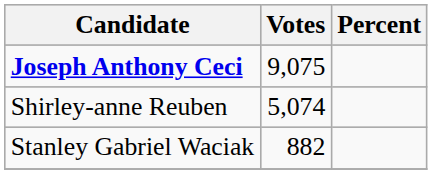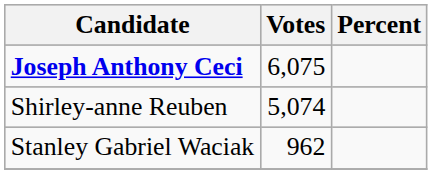Joseph Anthony Ceci | Votes: 9,075 -> 6,075
Stanley Gabriel Waciak | Votes: 882 -> 962
